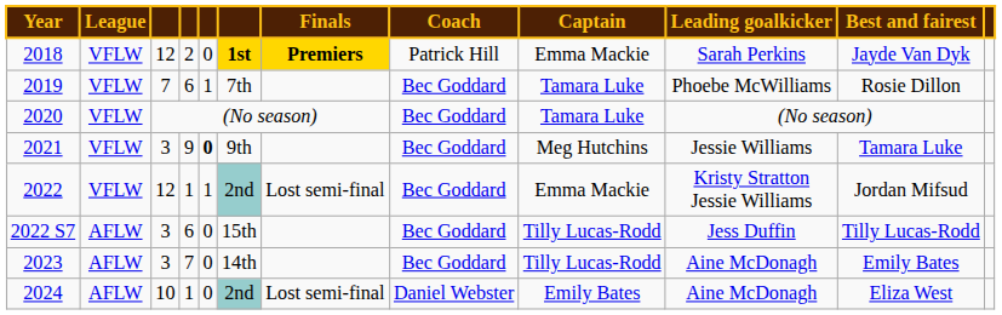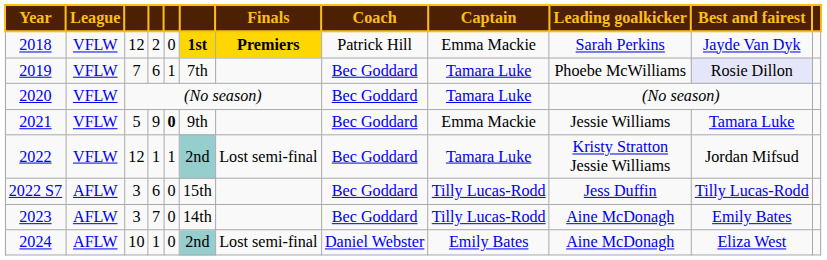2019 | Best and fairest: no background -> lavender background
2021 | column 3: 3 -> 5
2021 | Captain: Meg Hutchins -> Emma Mackie
2022 | Captain: Emma Mackie -> Tamara Luke
